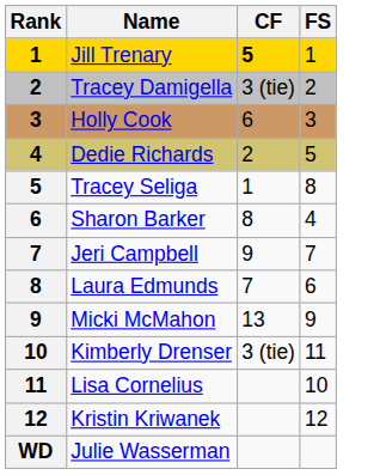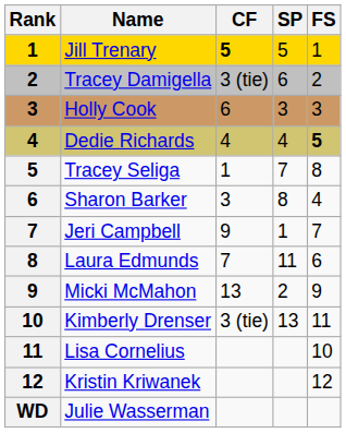+ column: SP | 5 | 6 | 3 | 4 | 7 | 8 | 1 | 11 | 2 | 13
Dedie Richards | CF: 2 -> 4
Dedie Richards | FS: normal -> bold
Sharon Barker | CF: 8 -> 3
